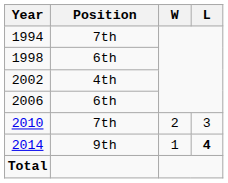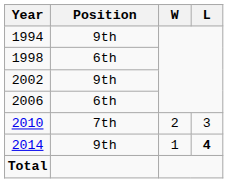1994 | Position: 7th -> 9th
2002 | Position: 4th -> 9th
